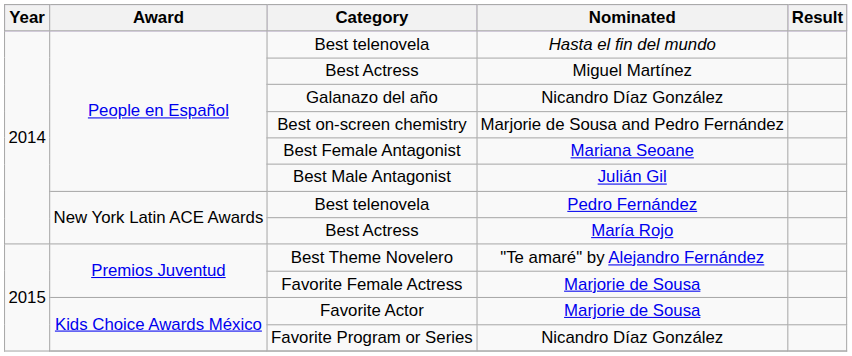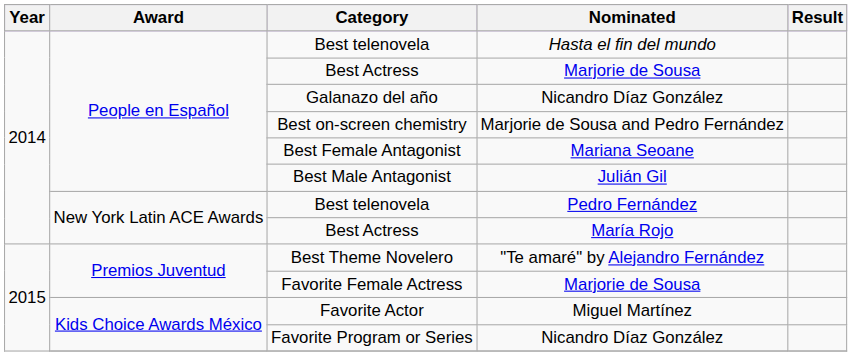People en Español / Best Actress | Nominated: Miguel Martínez -> Marjorie de Sousa
Favorite Actor | Nominated: Marjorie de Sousa -> Miguel Martínez
